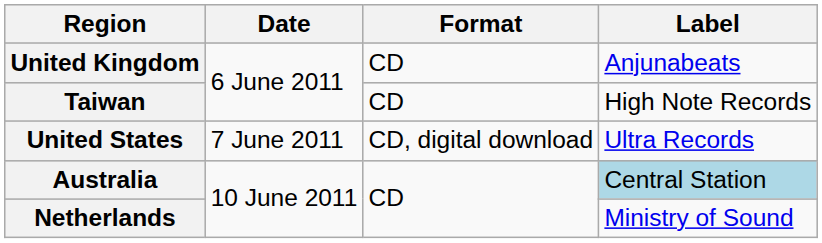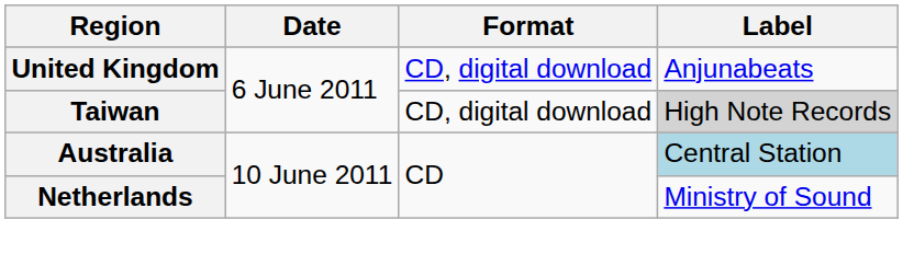United Kingdom | Format: CD -> CD, digital download
Taiwan | Format: CD -> CD, digital download
Taiwan | Label: no background -> lightgrey background
- row: United States | 7 June 2011 | CD, digital download | Ultra Records
